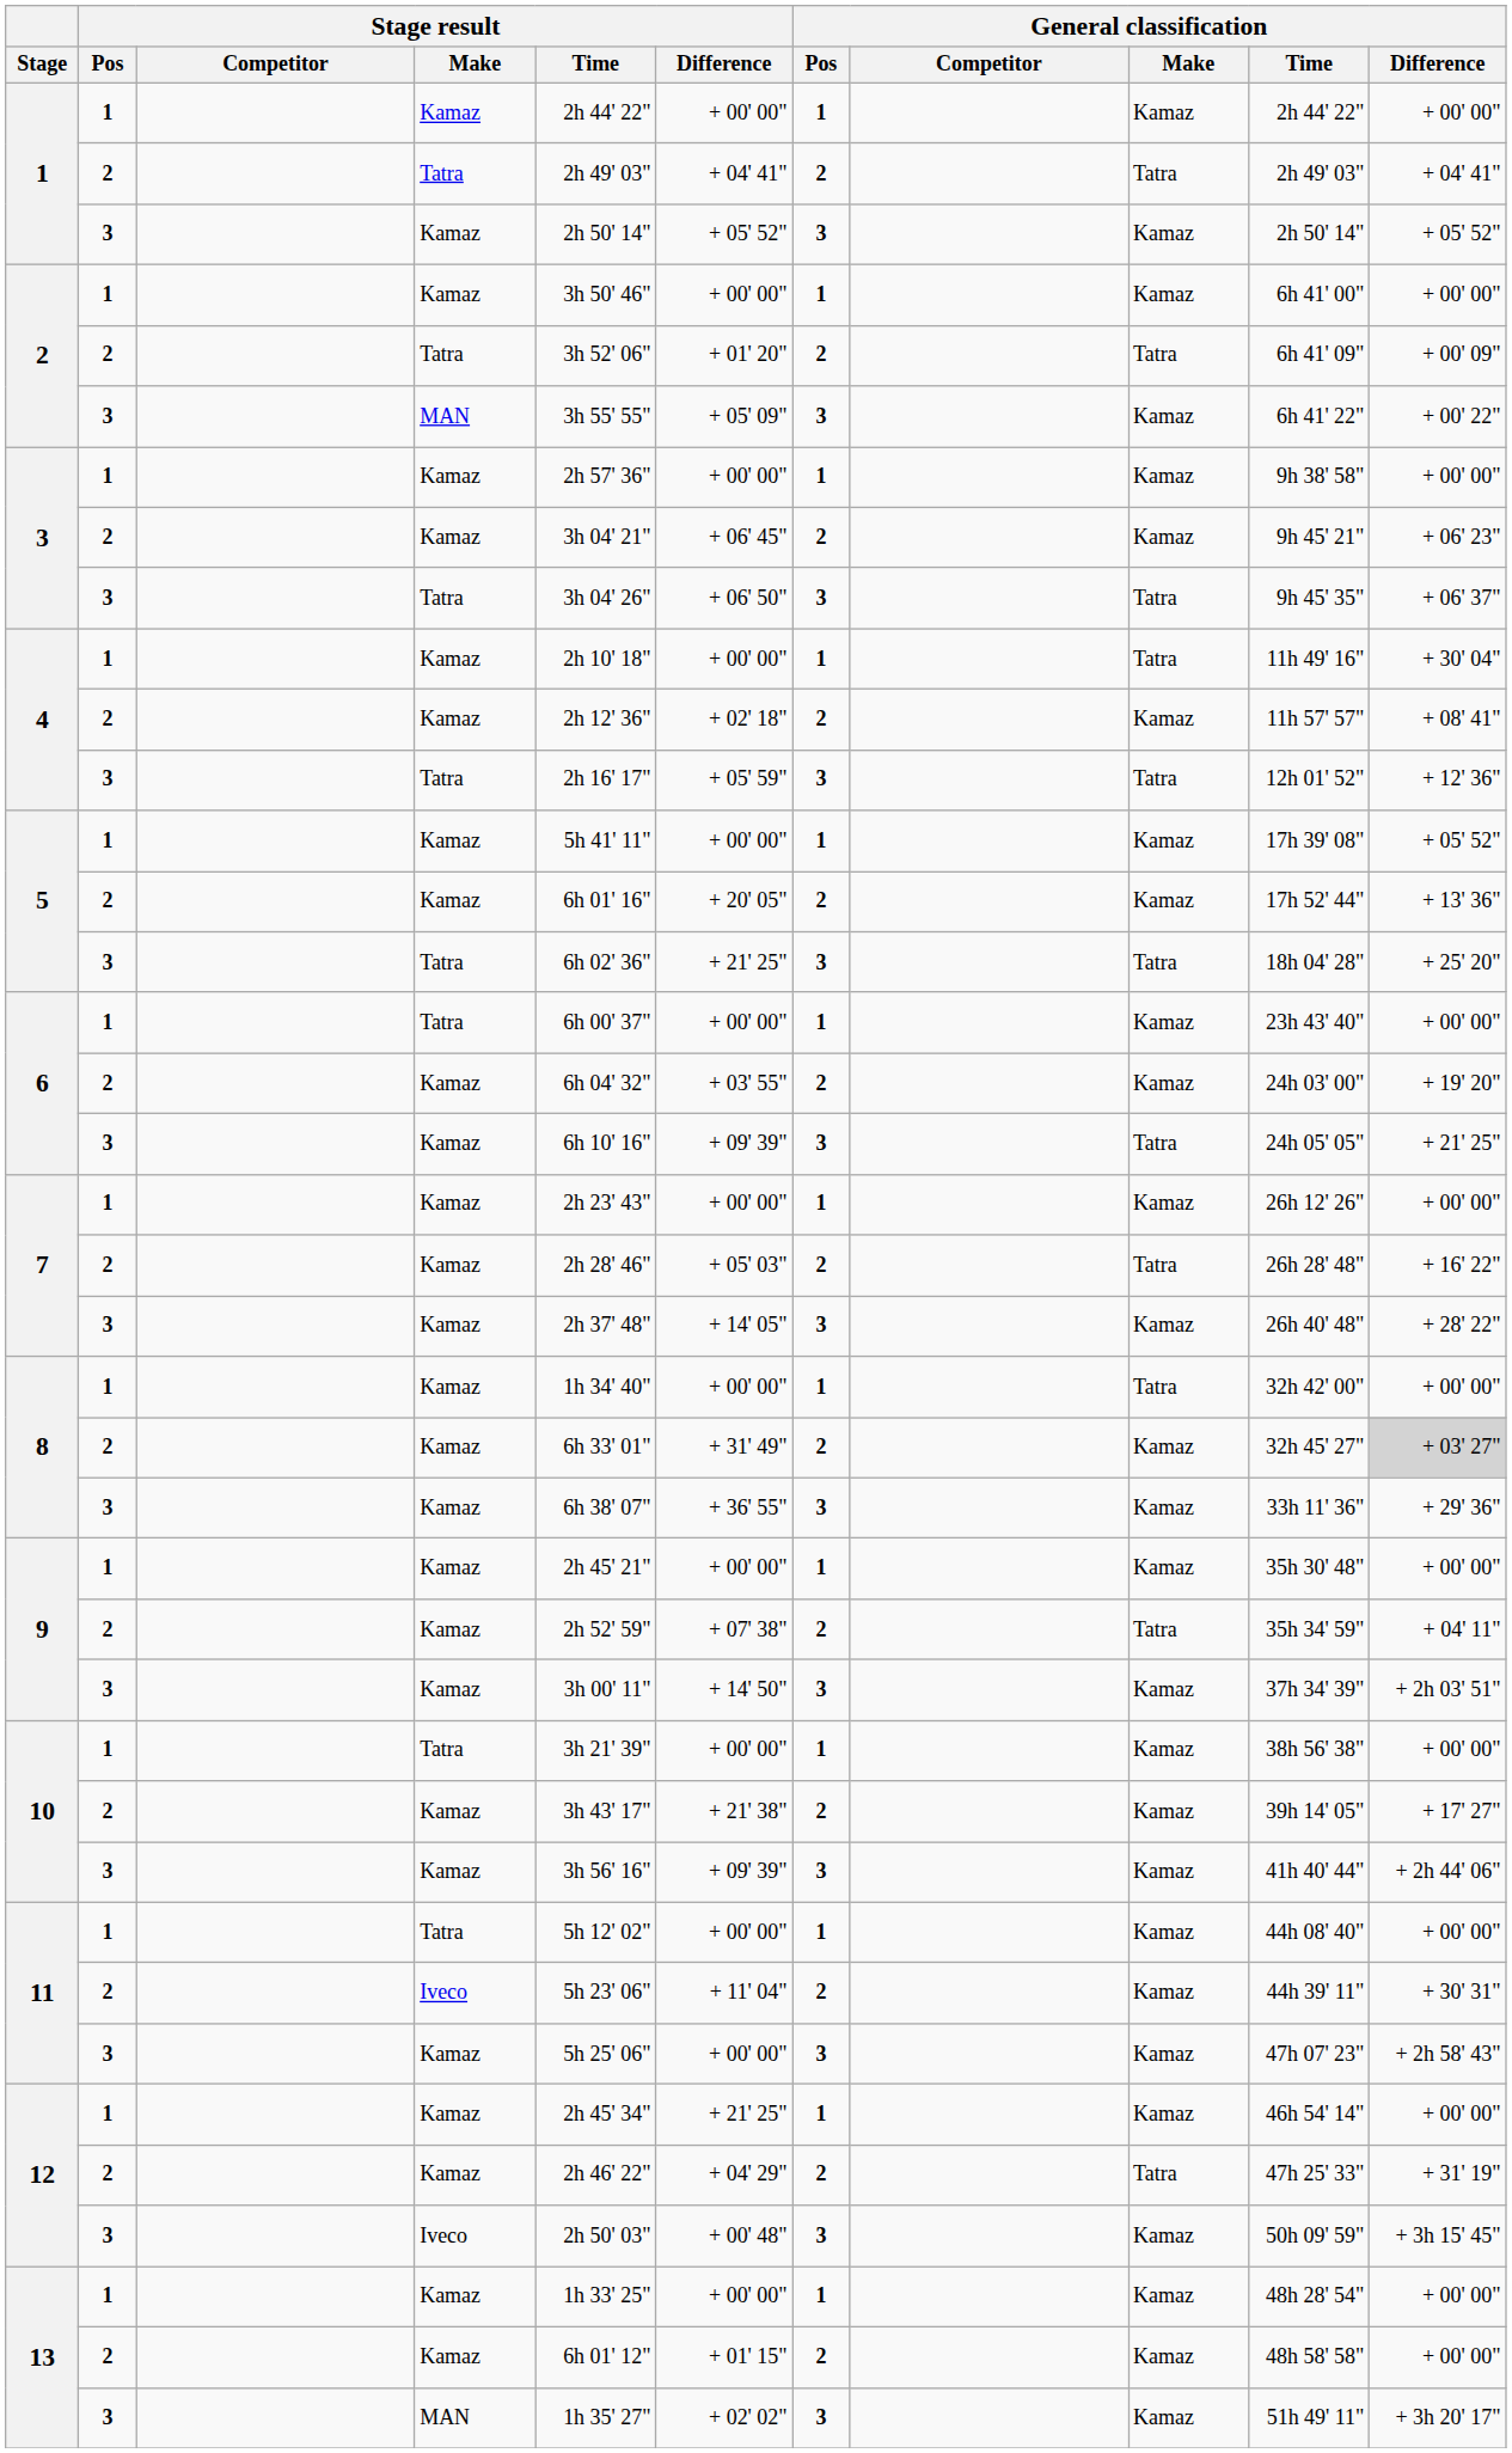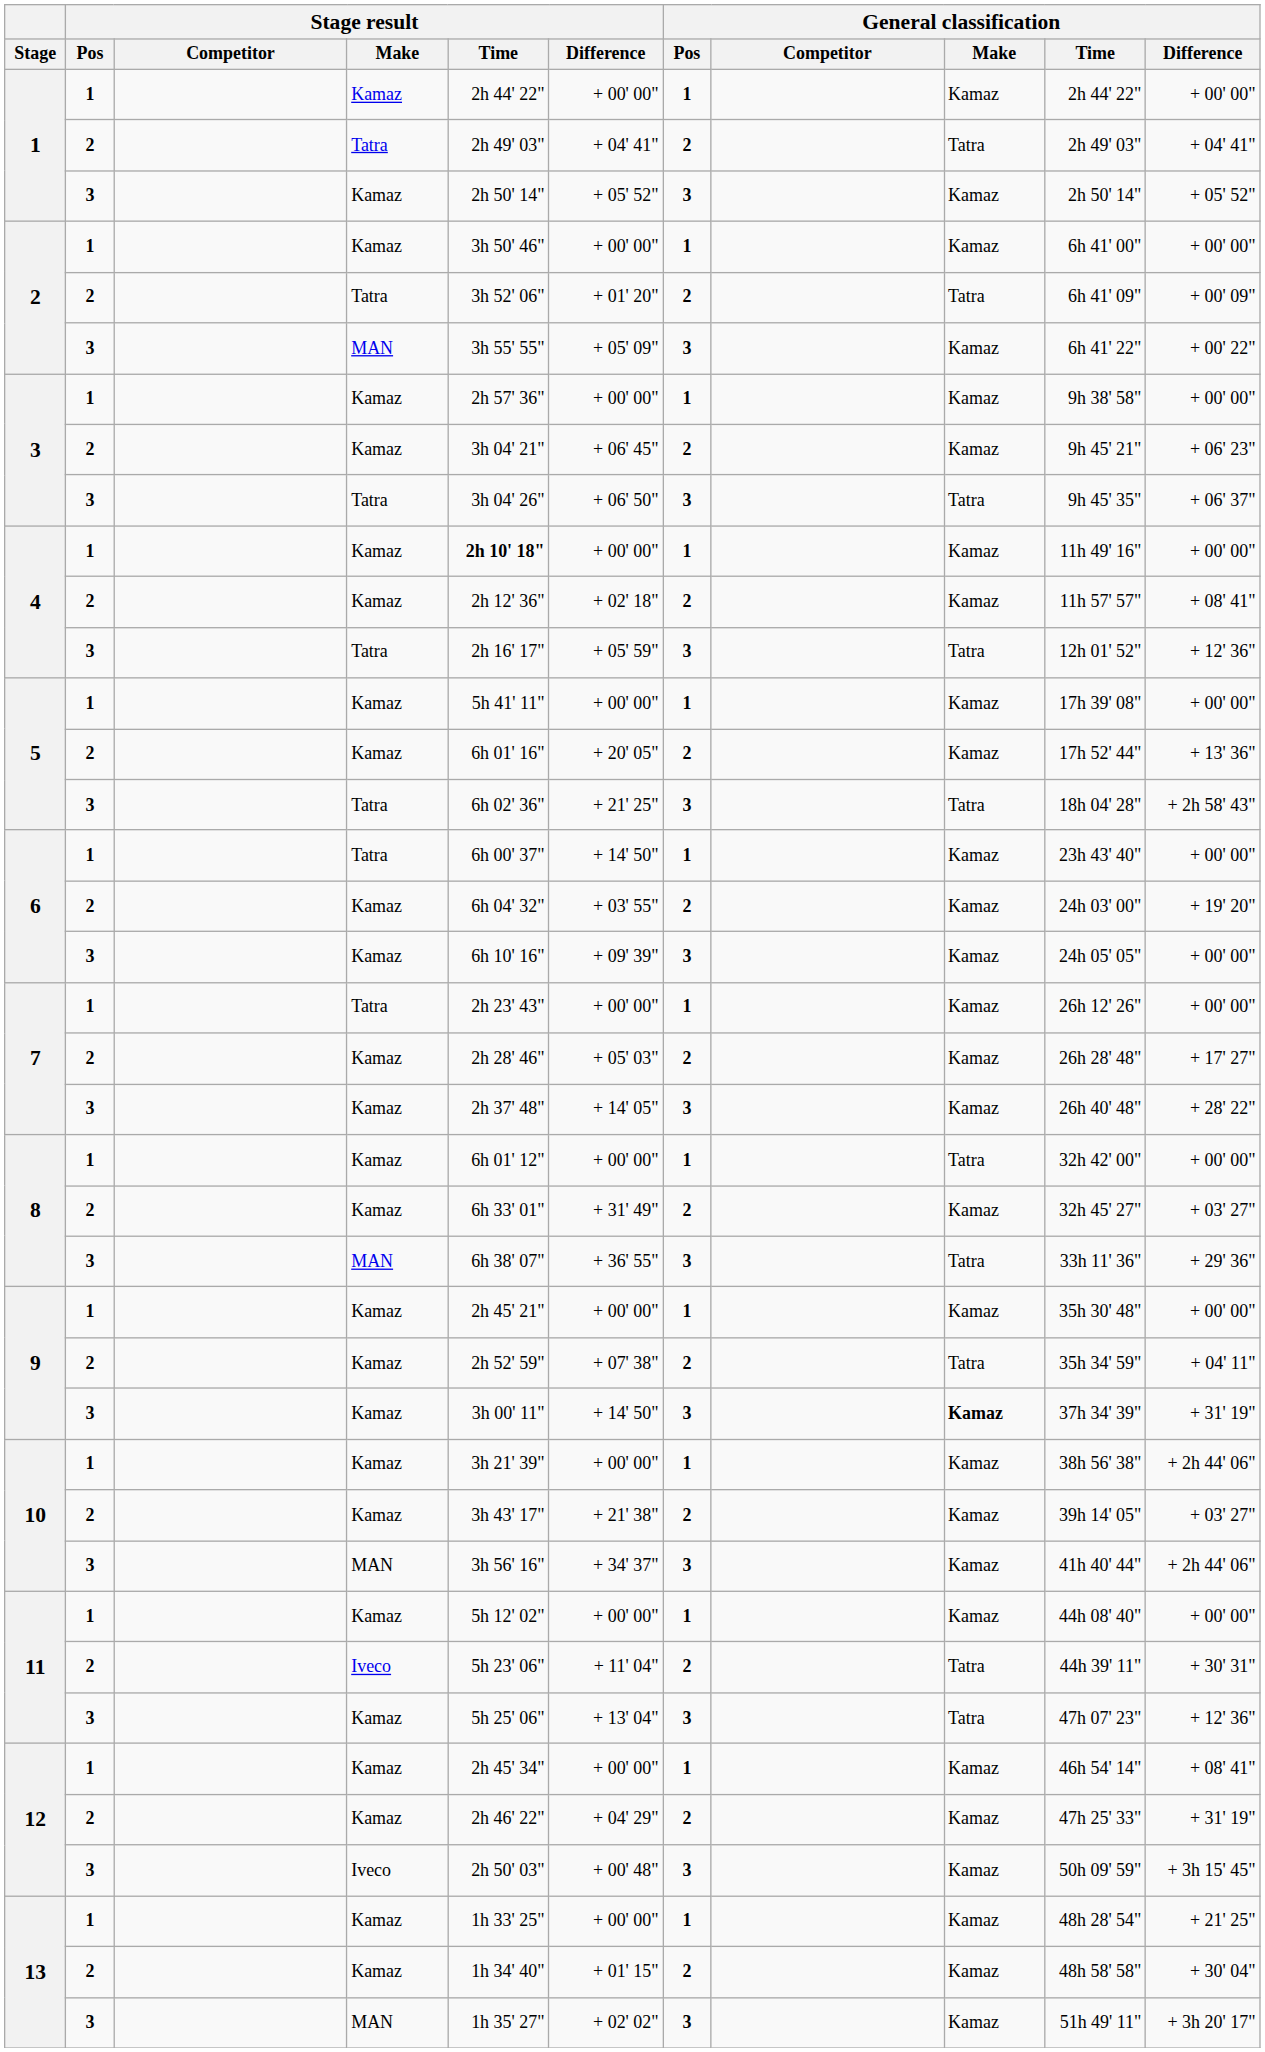4 / 1 | Stage result / Time: normal -> bold
4 / 1 | General classification / Make: Tatra -> Kamaz
4 / 1 | General classification / Difference: + 30' 04" -> + 00' 00"
5 / 1 | General classification / Difference: + 05' 52" -> + 00' 00"
5 / 3 | General classification / Difference: + 25' 20" -> + 2h 58' 43"
6 / 1 | Stage result / Difference: + 00' 00" -> + 14' 50"
6 / 3 | General classification / Make: Tatra -> Kamaz
6 / 3 | General classification / Difference: + 21' 25" -> + 00' 00"
7 / 1 | Stage result / Make: Kamaz -> Tatra
7 / 2 | General classification / Make: Tatra -> Kamaz
7 / 2 | General classification / Difference: + 16' 22" -> + 17' 27"
8 / 1 | Stage result / Time: 1h 34' 40" -> 6h 01' 12"
8 / 2 | General classification / Difference: lightgrey background -> no background
8 / 3 | Stage result / Make: Kamaz -> MAN
8 / 3 | General classification / Make: Kamaz -> Tatra
9 / 3 | General classification / Make: normal -> bold
9 / 3 | General classification / Difference: + 2h 03' 51" -> + 31' 19"
10 / 1 | Stage result / Make: Tatra -> Kamaz
10 / 1 | General classification / Difference: + 00' 00" -> + 2h 44' 06"
10 / 2 | General classification / Difference: + 17' 27" -> + 03' 27"
10 / 3 | Stage result / Make: Kamaz -> MAN
10 / 3 | Stage result / Difference: + 09' 39" -> + 34' 37"
11 / 1 | Stage result / Make: Tatra -> Kamaz
11 / 2 | General classification / Make: Kamaz -> Tatra
11 / 3 | Stage result / Difference: + 00' 00" -> + 13' 04"
11 / 3 | General classification / Make: Kamaz -> Tatra
11 / 3 | General classification / Difference: + 2h 58' 43" -> + 12' 36"
12 / 1 | Stage result / Difference: + 21' 25" -> + 00' 00"
12 / 1 | General classification / Difference: + 00' 00" -> + 08' 41"
12 / 2 | General classification / Make: Tatra -> Kamaz
13 / 1 | General classification / Difference: + 00' 00" -> + 21' 25"
13 / 2 | Stage result / Time: 6h 01' 12" -> 1h 34' 40"
13 / 2 | General classification / Difference: + 00' 00" -> + 30' 04"
